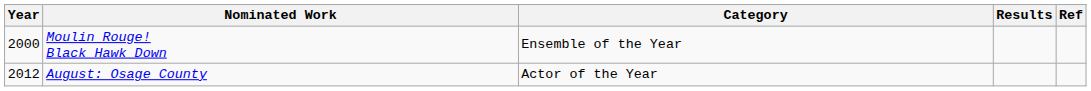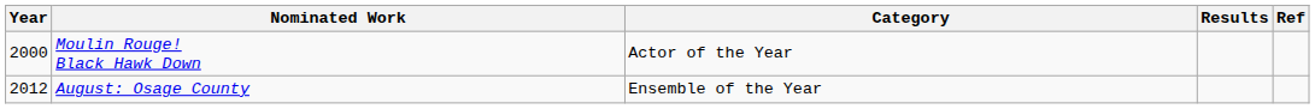Moulin Rouge! Black Hawk Down | Category: Ensemble of the Year -> Actor of the Year
August: Osage County | Category: Actor of the Year -> Ensemble of the Year
